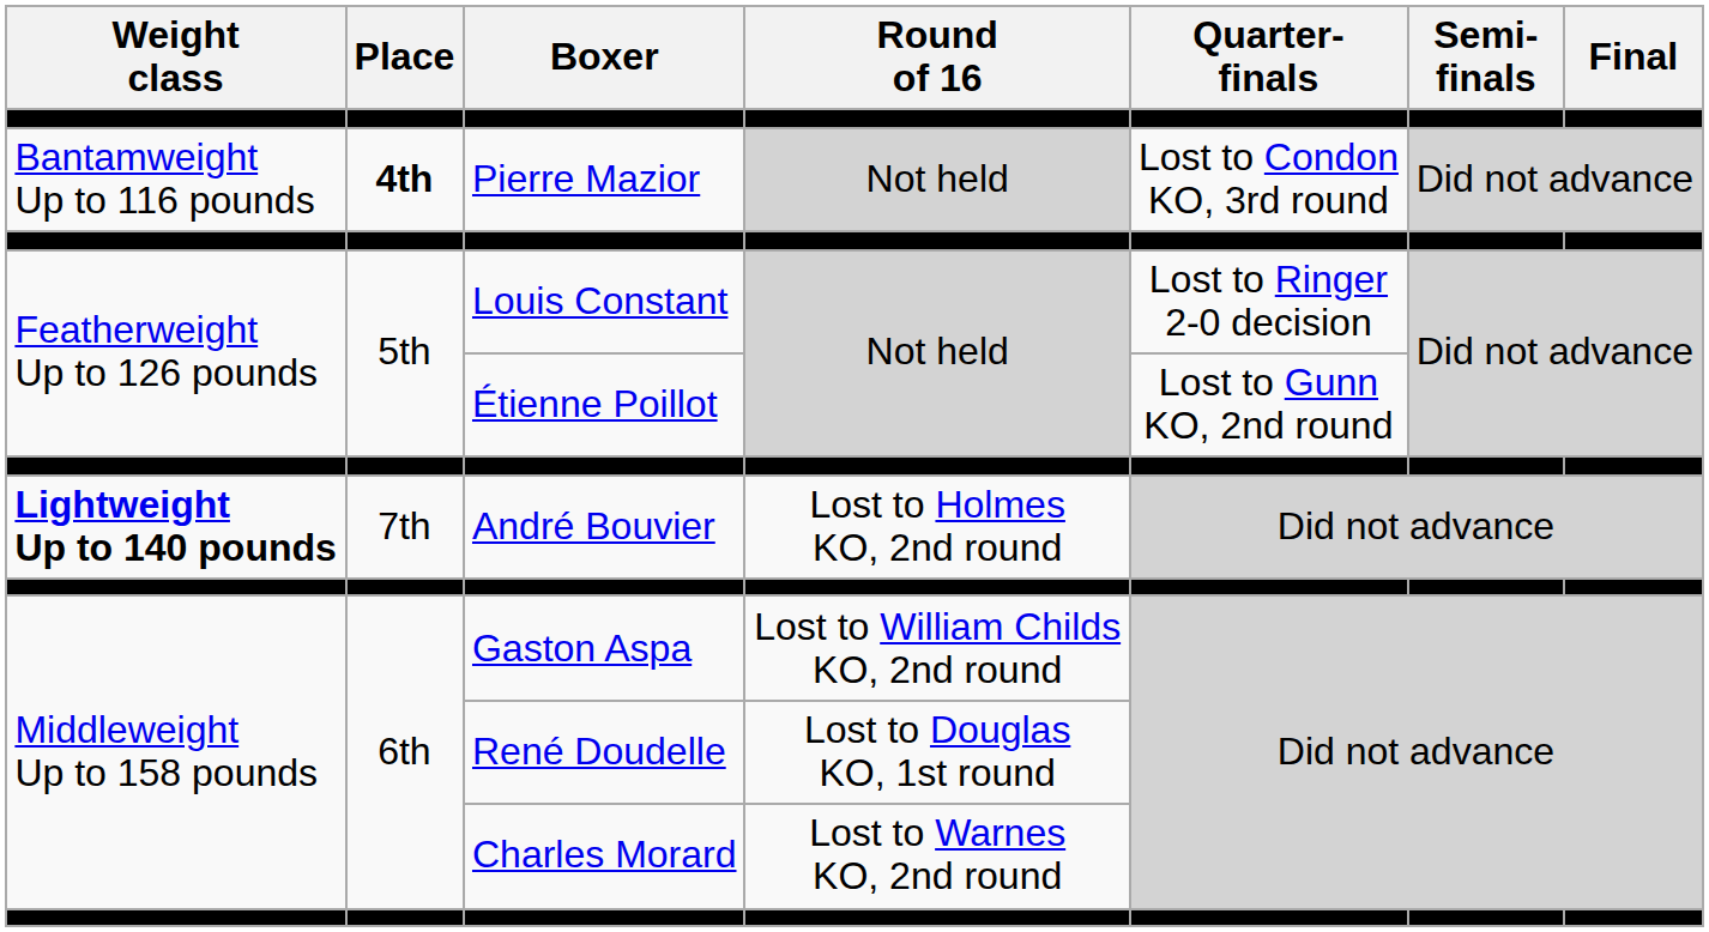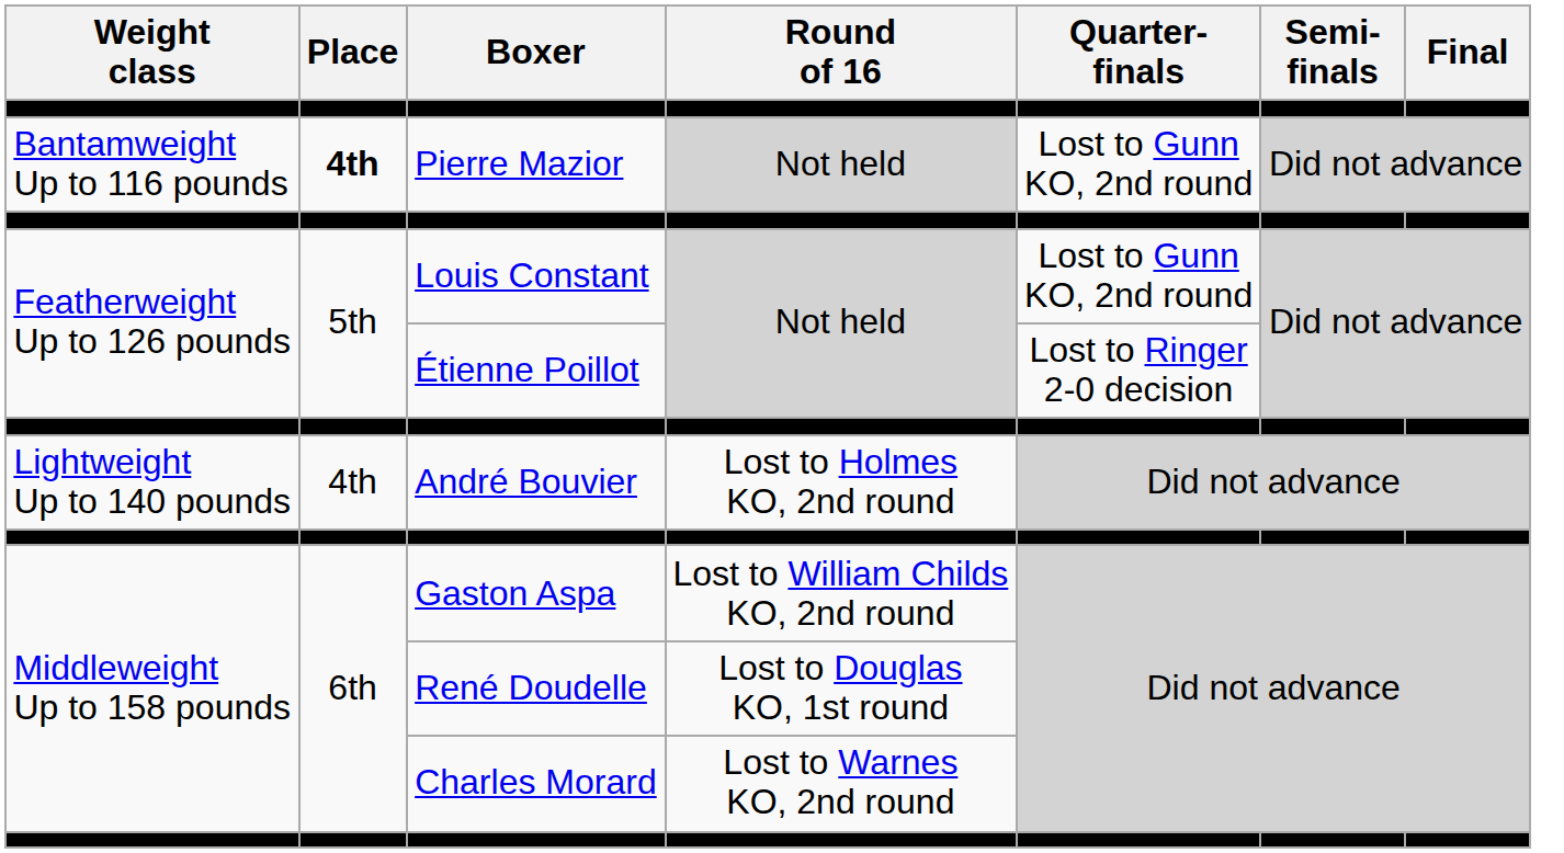Pierre Mazior | Quarter- finals: Lost to Condon KO, 3rd round -> Lost to Gunn KO, 2nd round
Louis Constant | Quarter- finals: Lost to Ringer 2-0 decision -> Lost to Gunn KO, 2nd round
Étienne Poillot | Quarter- finals: Lost to Gunn KO, 2nd round -> Lost to Ringer 2-0 decision
André Bouvier | Weight class: bold -> normal
André Bouvier | Place: 7th -> 4th
